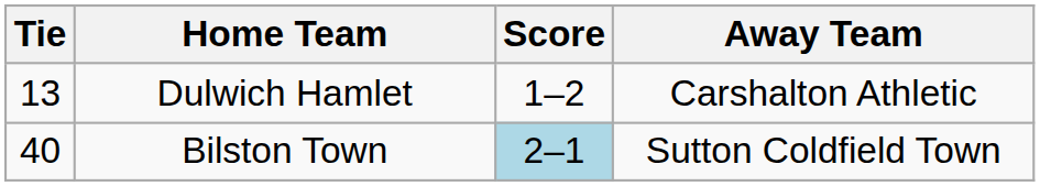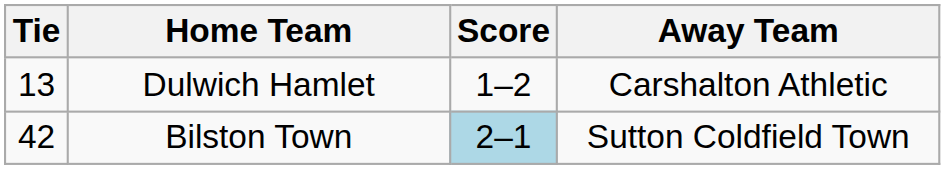Bilston Town | Tie: 40 -> 42
